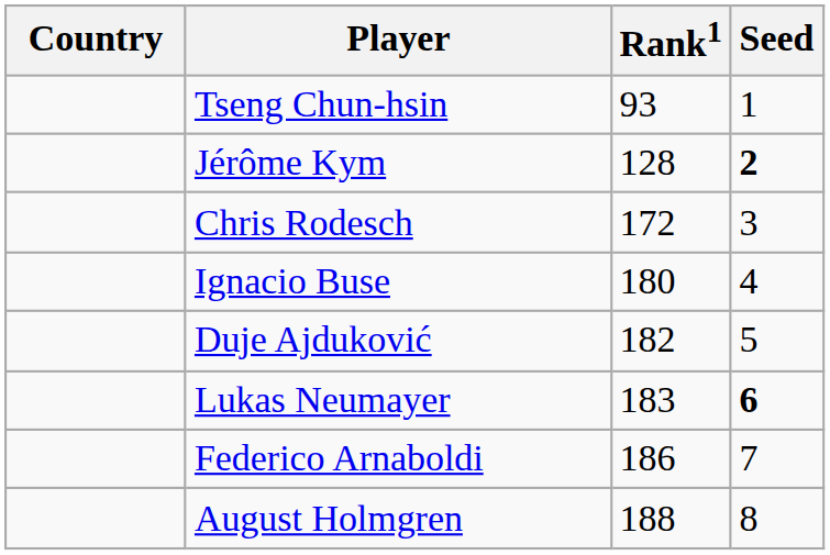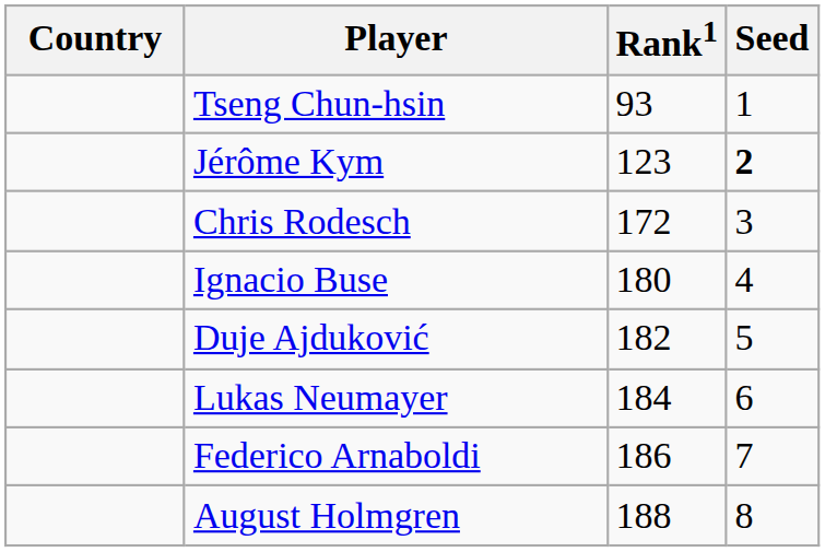Jérôme Kym | Rank1: 128 -> 123
Lukas Neumayer | Rank1: 183 -> 184
Lukas Neumayer | Seed: bold -> normal
